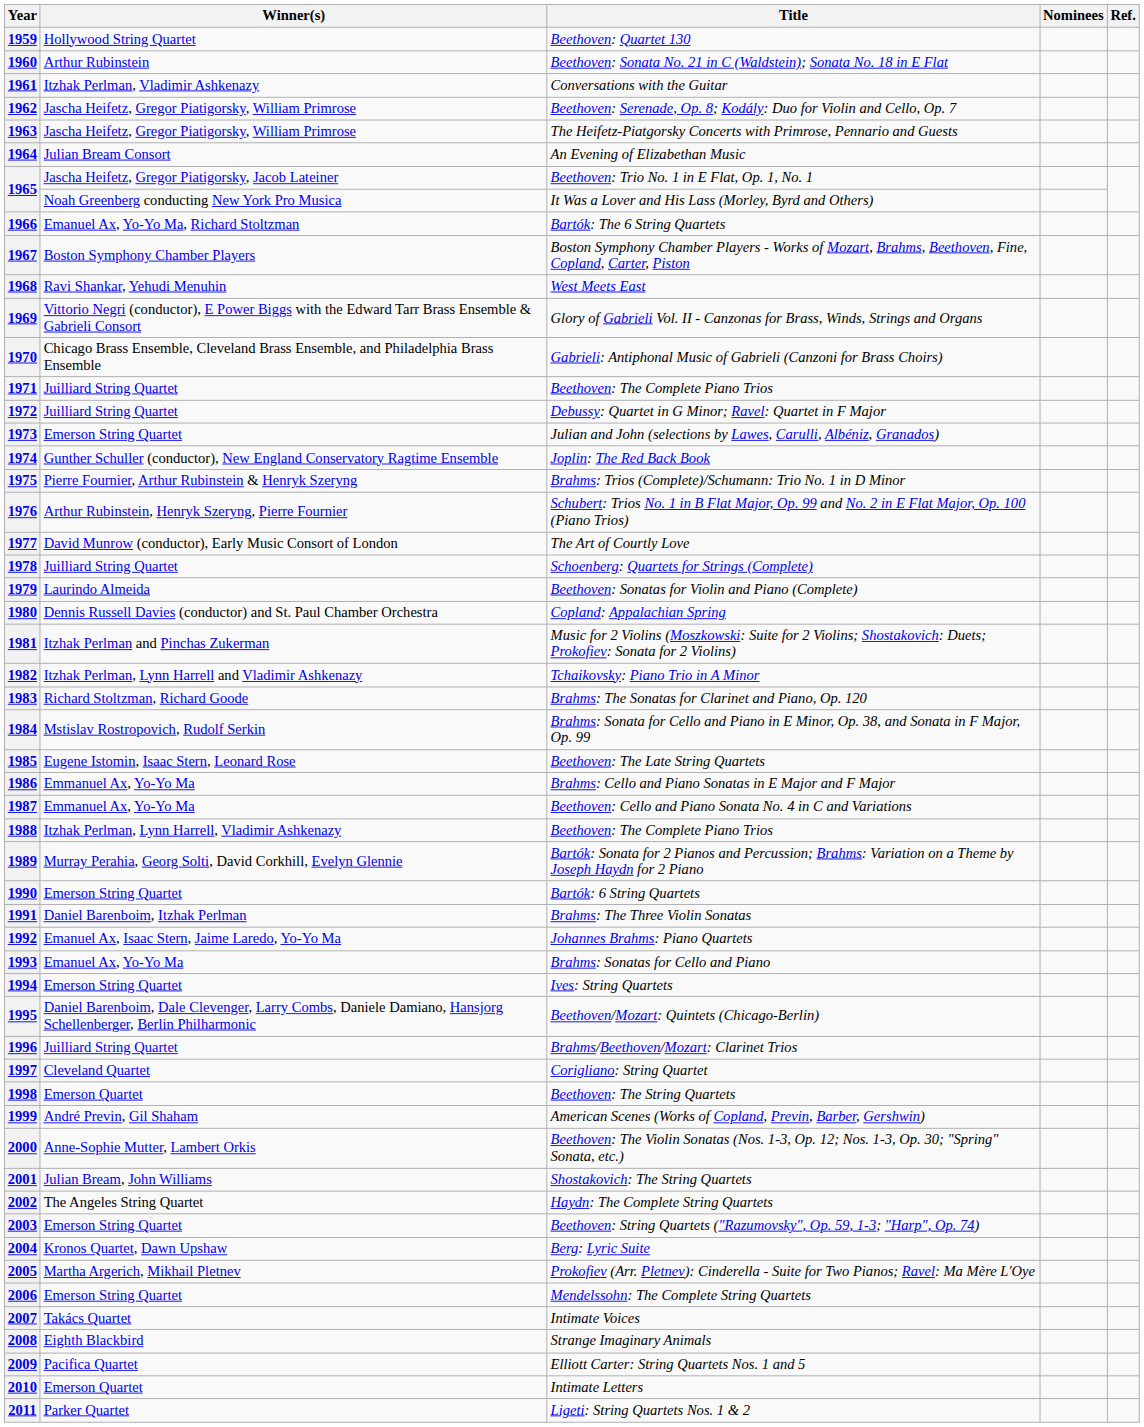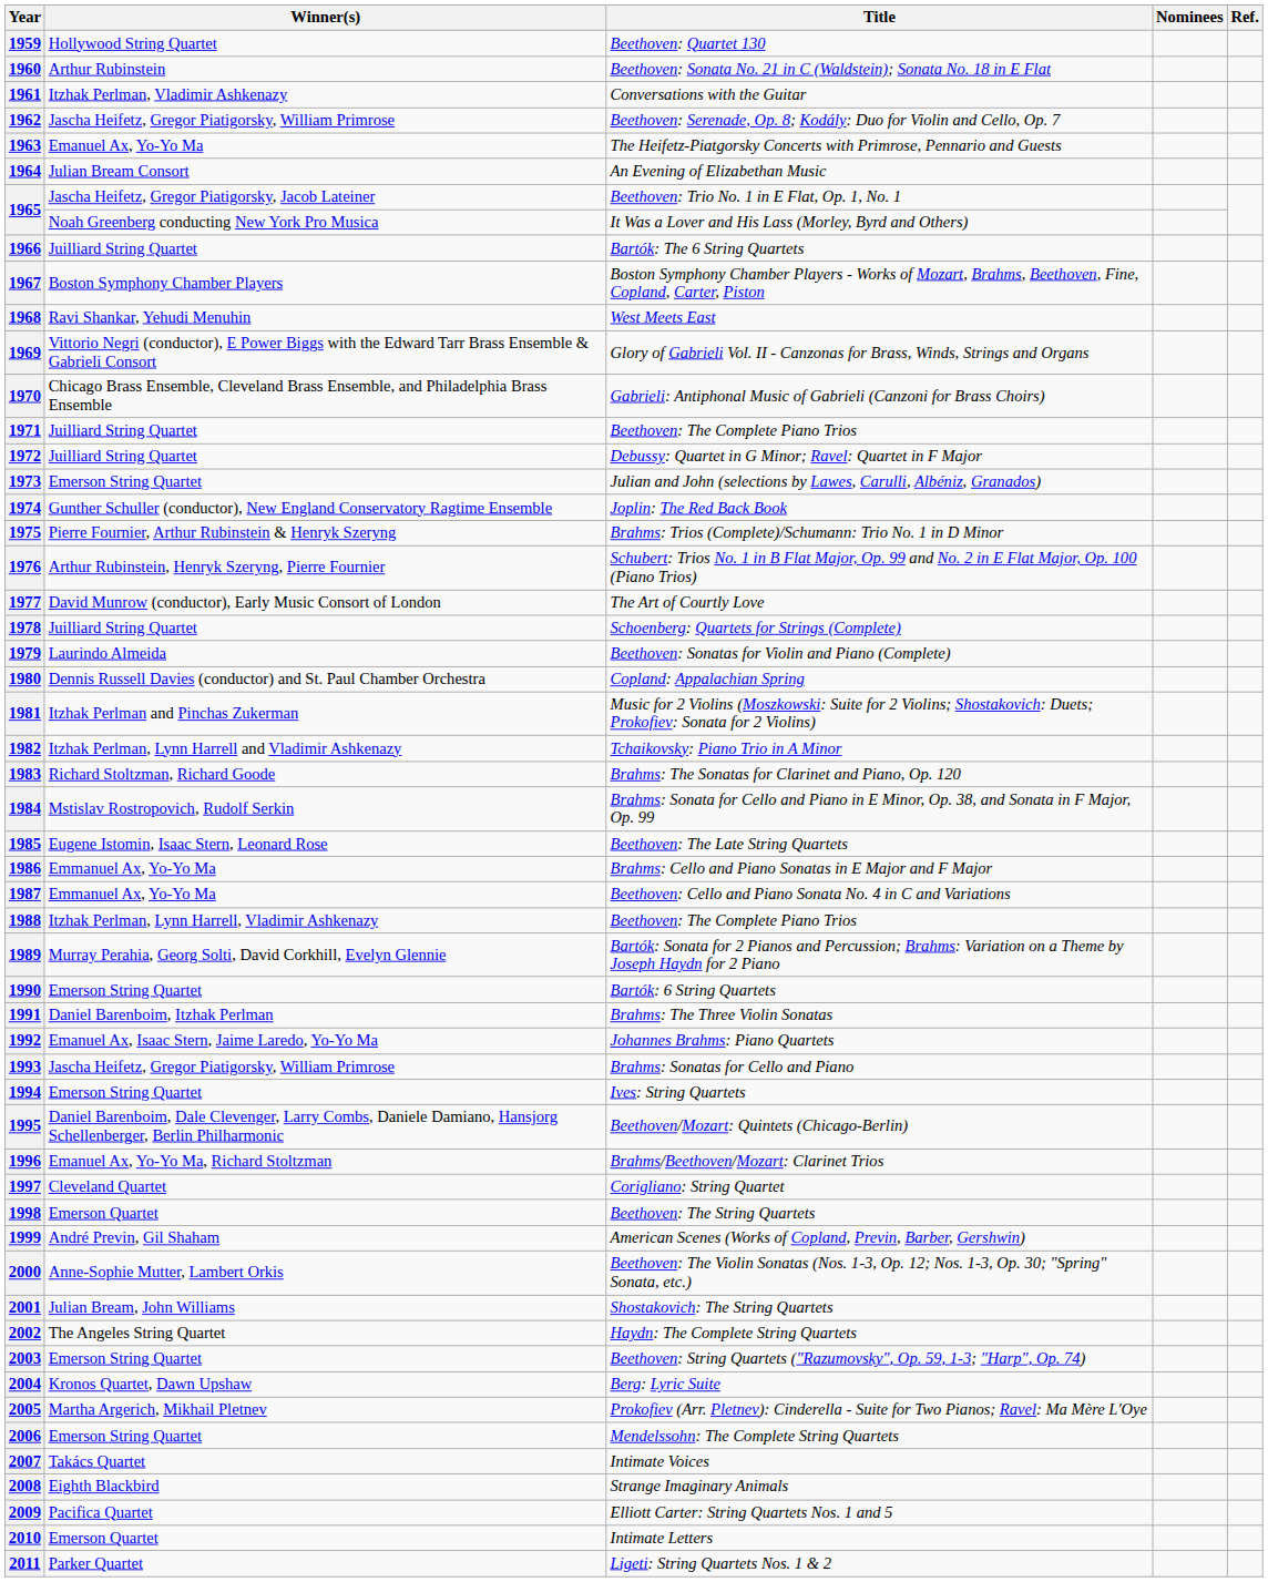1963 | Winner(s): Jascha Heifetz, Gregor Piatigorsky, William Primrose -> Emanuel Ax, Yo-Yo Ma
1966 | Winner(s): Emanuel Ax, Yo-Yo Ma, Richard Stoltzman -> Juilliard String Quartet
1993 | Winner(s): Emanuel Ax, Yo-Yo Ma -> Jascha Heifetz, Gregor Piatigorsky, William Primrose
1996 | Winner(s): Juilliard String Quartet -> Emanuel Ax, Yo-Yo Ma, Richard Stoltzman
